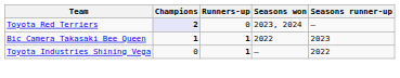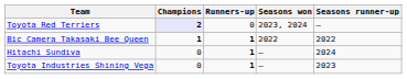Bic Camera Takasaki Bee Queen | Seasons runner-up: 2023 -> 2022
+ row: Hitachi Sundiva | 0 | 1 | – | 2024
Toyota Industries Shining Vega | Seasons runner-up: 2022 -> 2023
